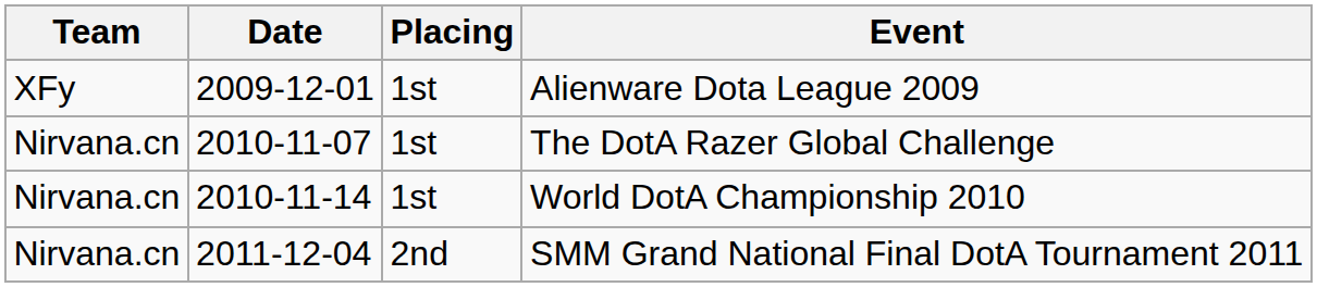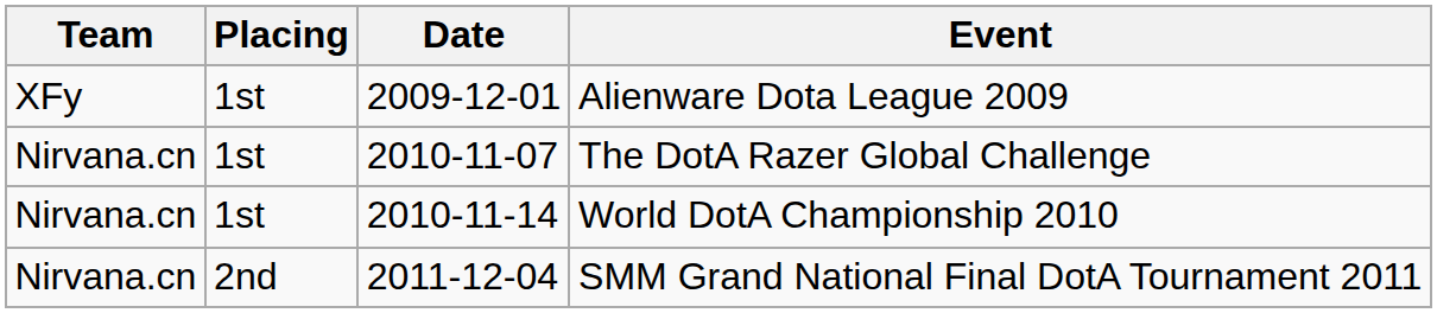columns swapped: Date <-> Placing
